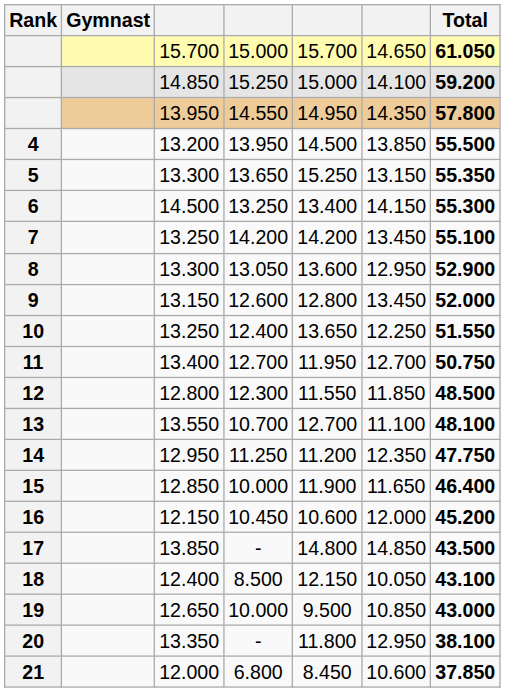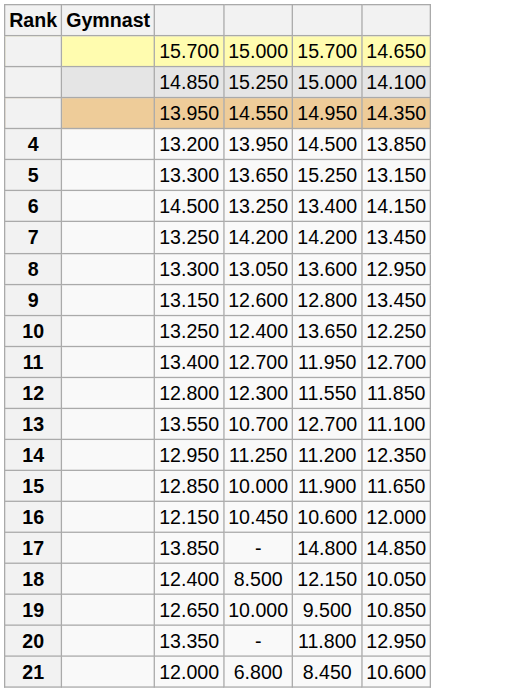- column: Total | 61.050 | 59.200 | 57.800 | 55.500 | 55.350 | 55.300 | 55.100 | 52.900 | 52.000 | 51.550 | 50.750 | 48.500 | 48.100 | 47.750 | 46.400 | 45.200 | 43.500 | 43.100 | 43.000 | 38.100 | 37.850
